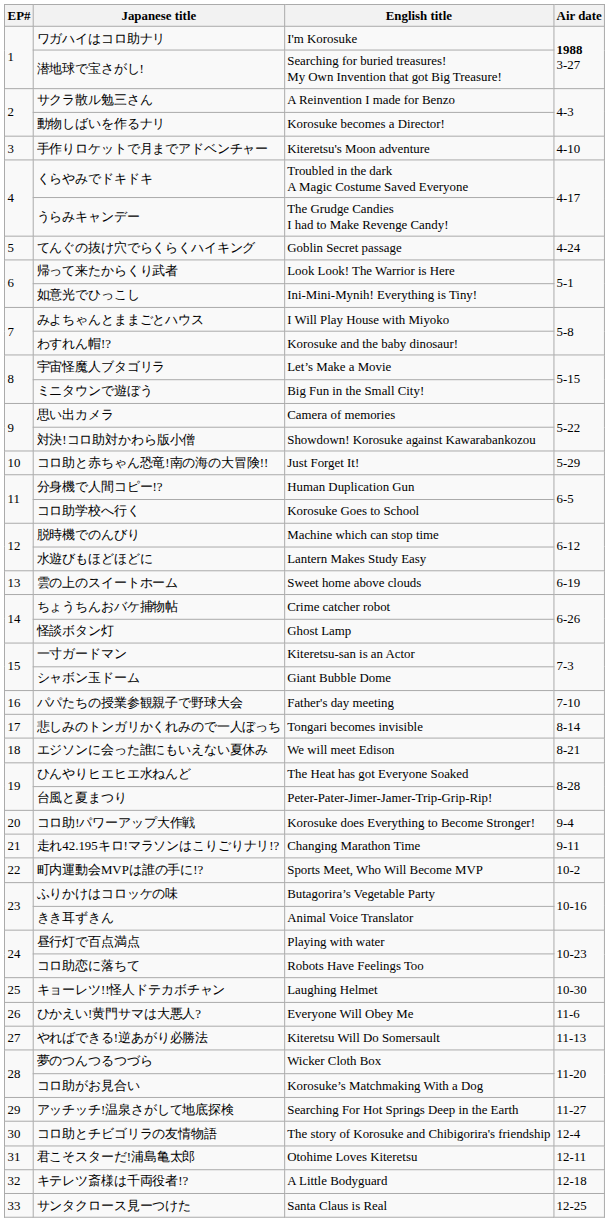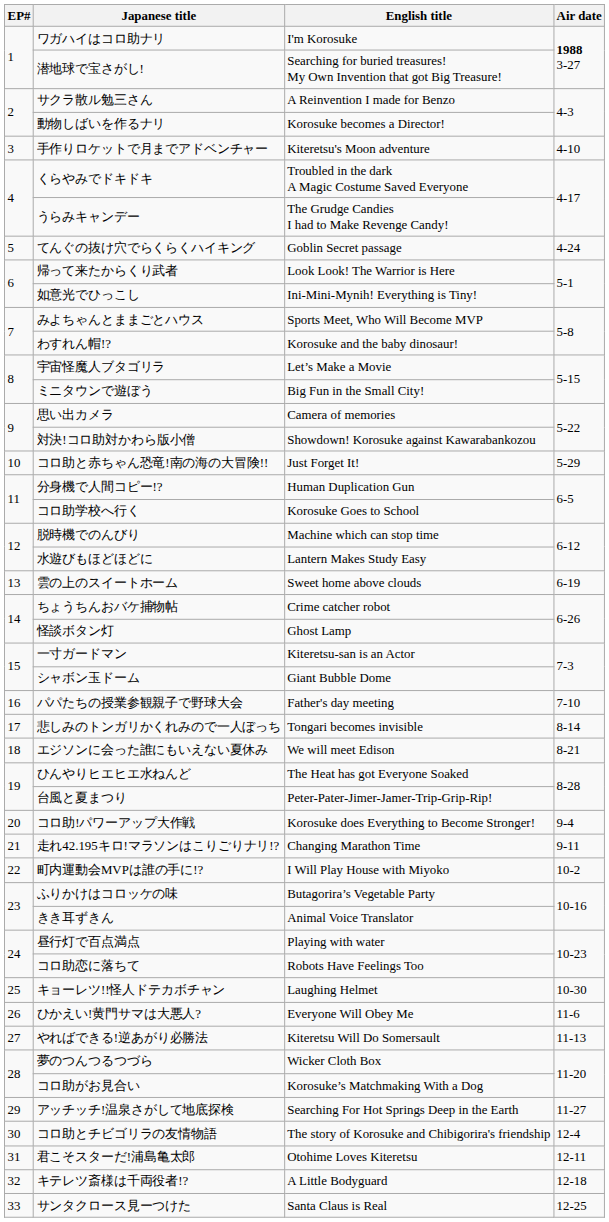みよちゃんとままごとハウス | English title: I Will Play House with Miyoko -> Sports Meet, Who Will Become MVP
町内運動会MVPは誰の手に!? | English title: Sports Meet, Who Will Become MVP -> I Will Play House with Miyoko
